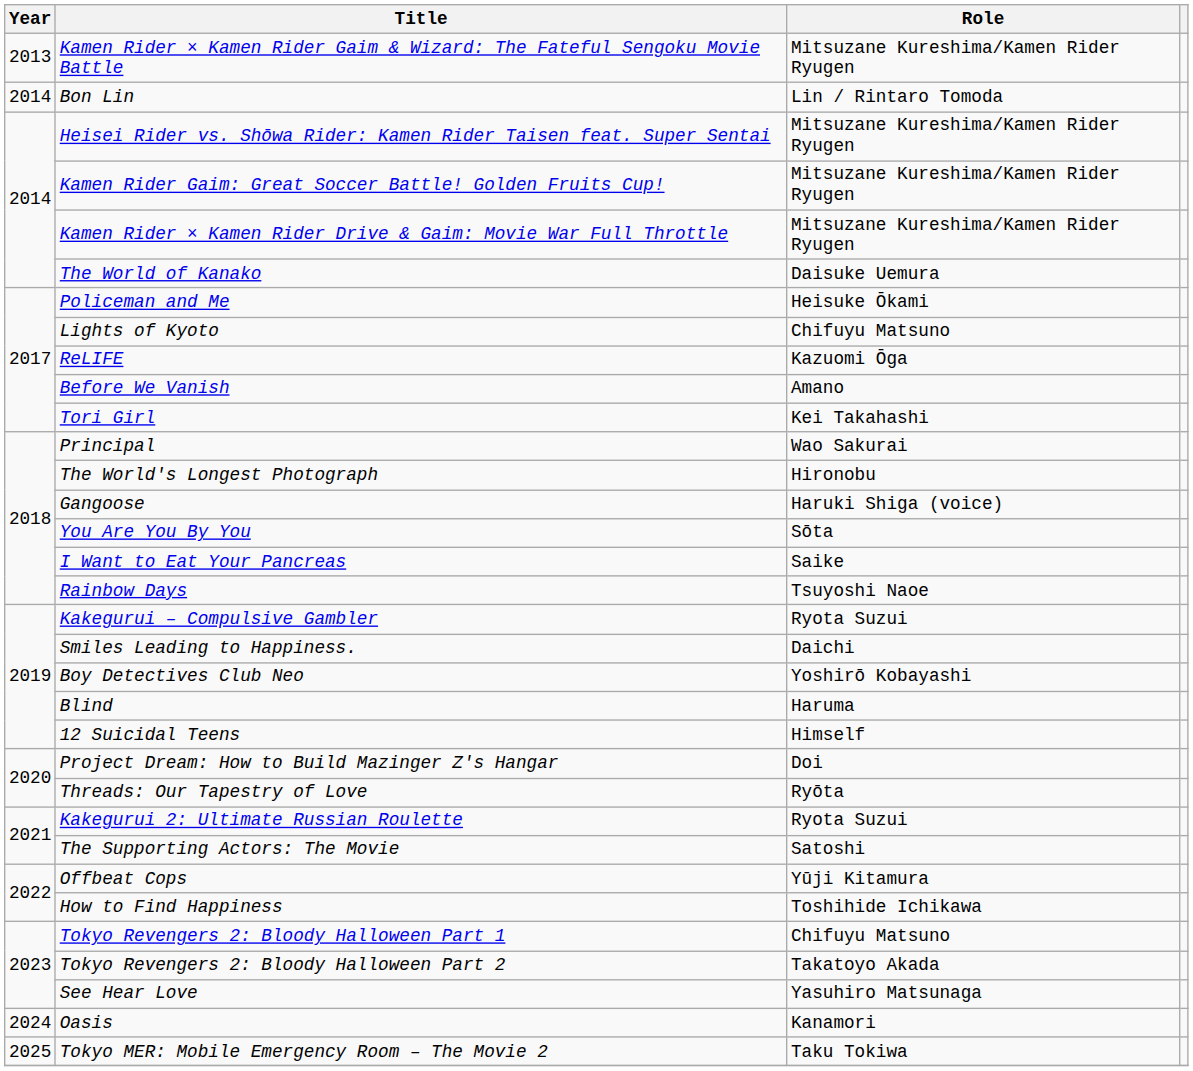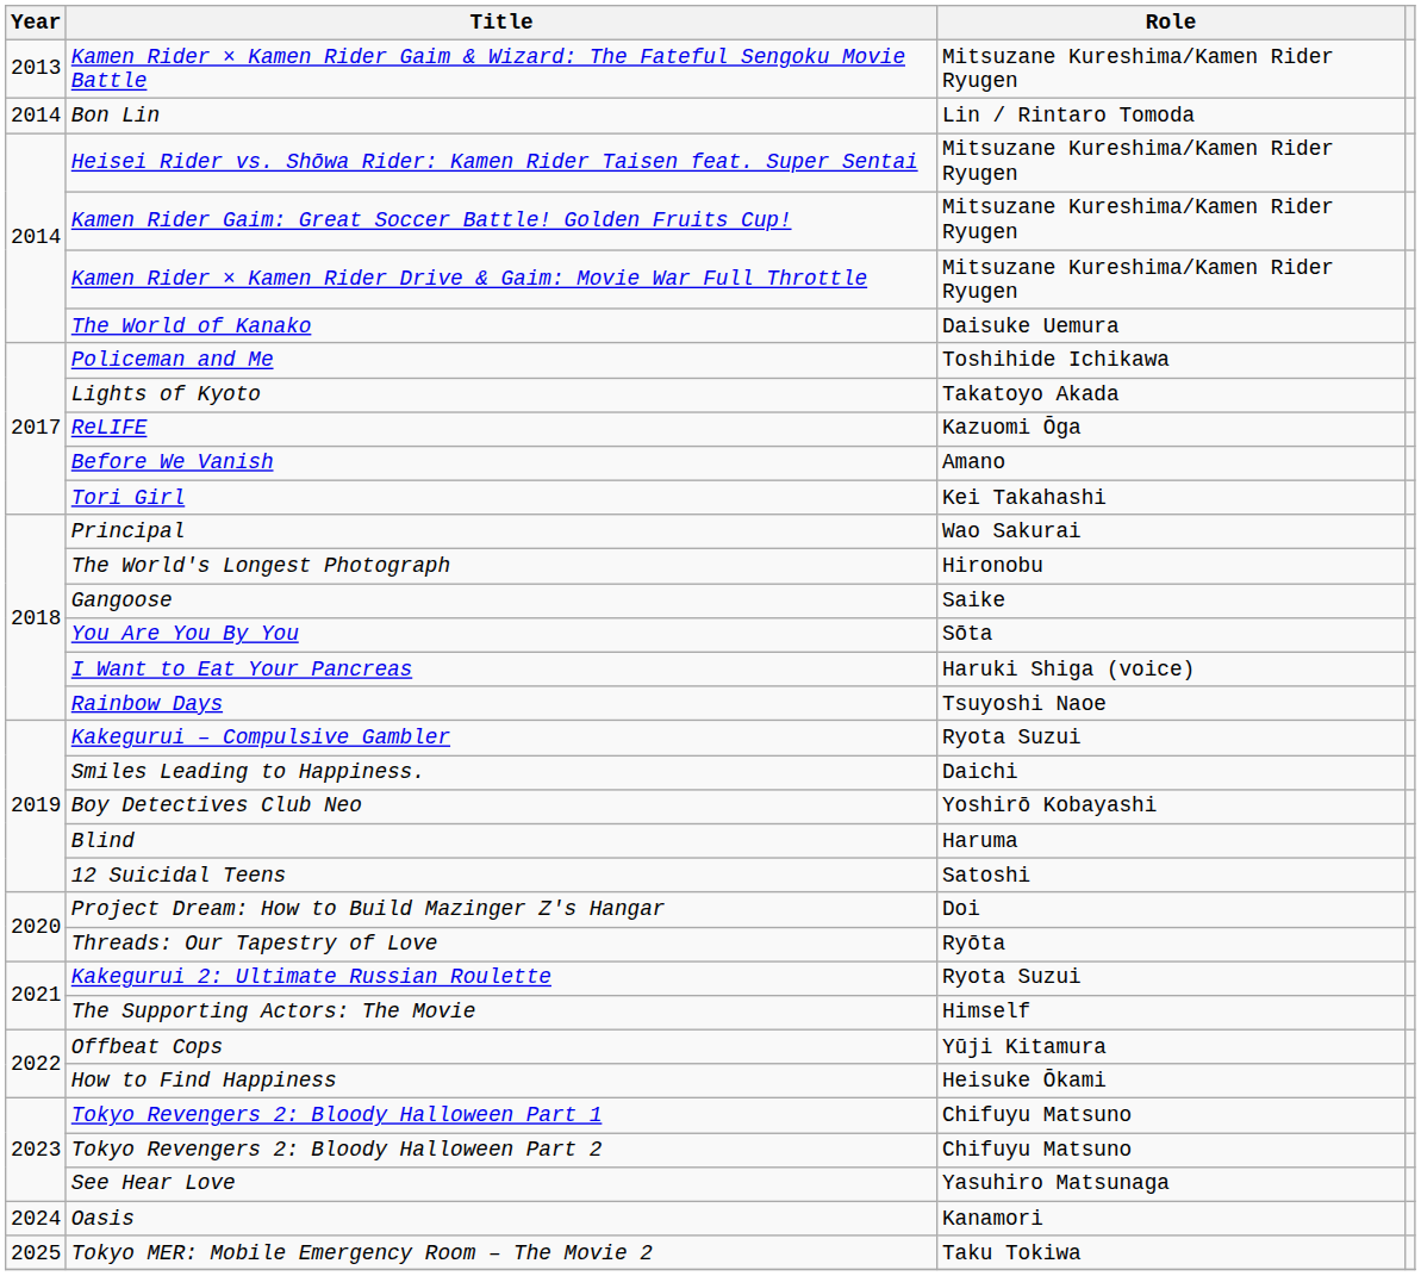Policeman and Me | Role: Heisuke Ōkami -> Toshihide Ichikawa
Lights of Kyoto | Role: Chifuyu Matsuno -> Takatoyo Akada
Gangoose | Role: Haruki Shiga (voice) -> Saike
I Want to Eat Your Pancreas | Role: Saike -> Haruki Shiga (voice)
12 Suicidal Teens | Role: Himself -> Satoshi
The Supporting Actors: The Movie | Role: Satoshi -> Himself
How to Find Happiness | Role: Toshihide Ichikawa -> Heisuke Ōkami
Tokyo Revengers 2: Bloody Halloween Part 2 | Role: Takatoyo Akada -> Chifuyu Matsuno
